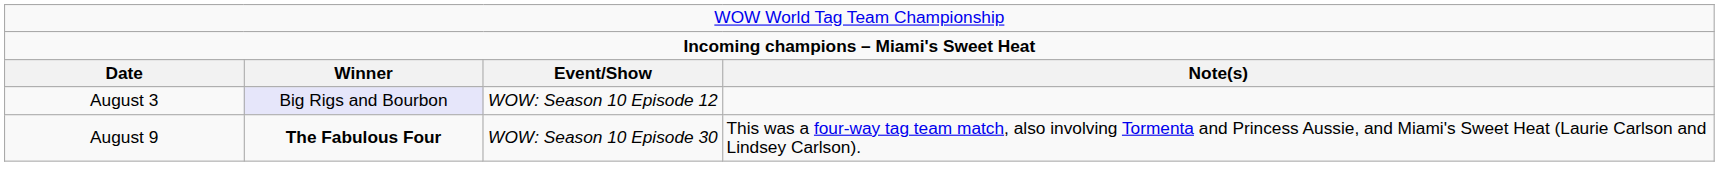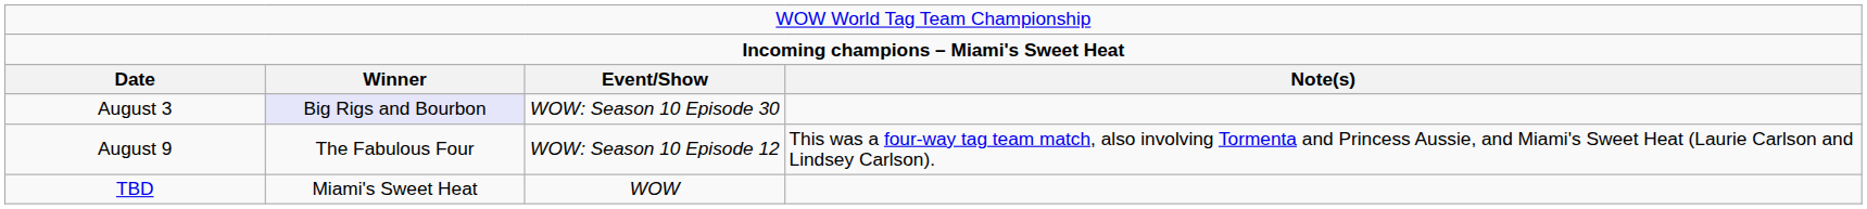August 3 | column 3: WOW: Season 10 Episode 12 -> WOW: Season 10 Episode 30
August 9 | column 2: bold -> normal
August 9 | column 3: WOW: Season 10 Episode 30 -> WOW: Season 10 Episode 12
+ row: TBD | Miami's Sweet Heat | WOW
